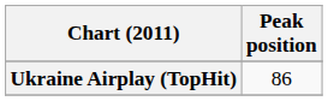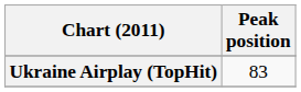Ukraine Airplay (TopHit) | Peak position: 86 -> 83
